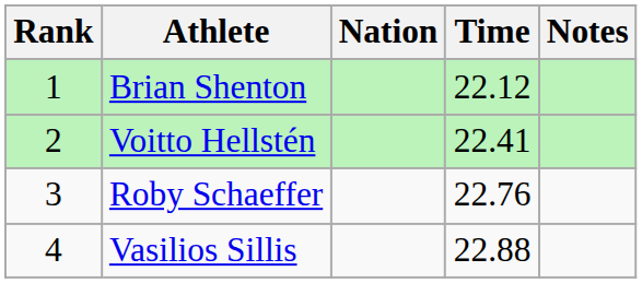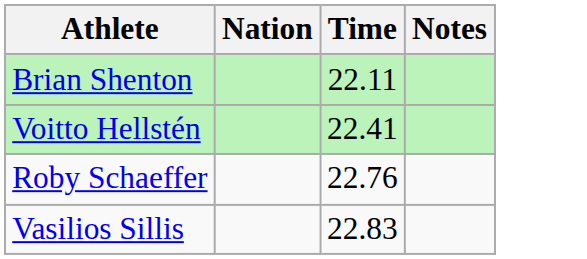- column: Rank | 1 | 2 | 3 | 4
Brian Shenton | Time: 22.12 -> 22.11
Vasilios Sillis | Time: 22.88 -> 22.83
